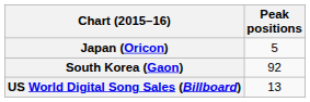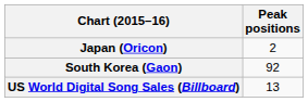Japan (Oricon) | Peak positions: 5 -> 2
